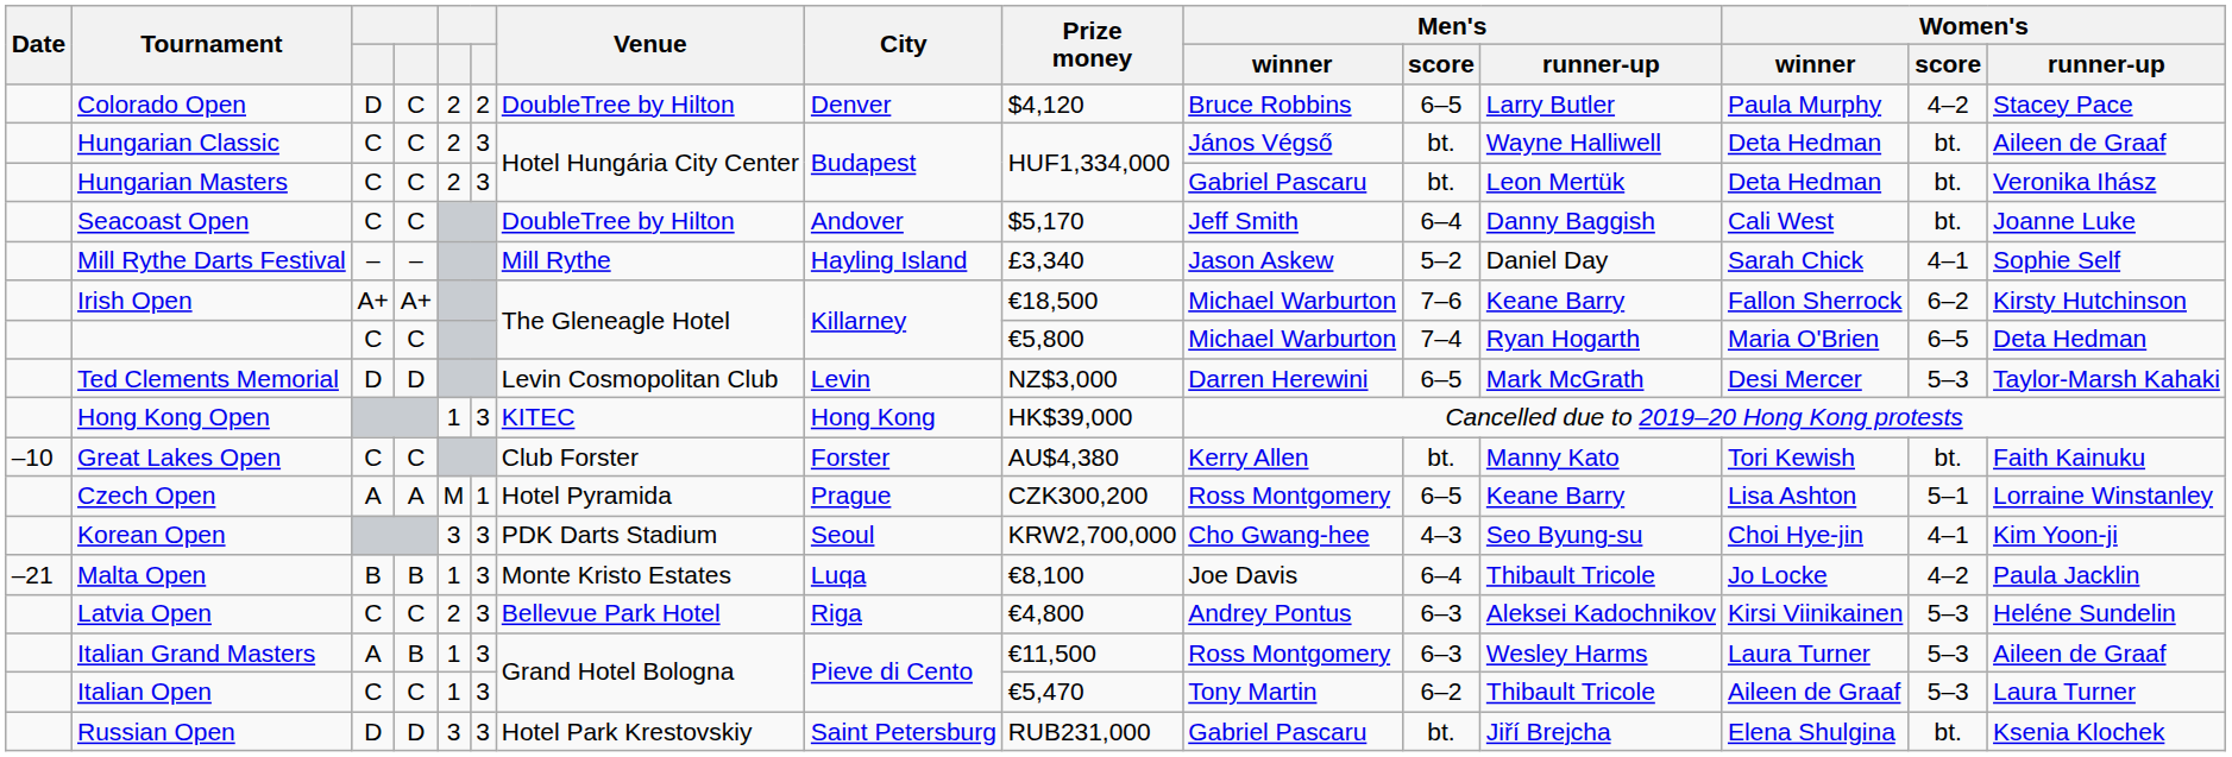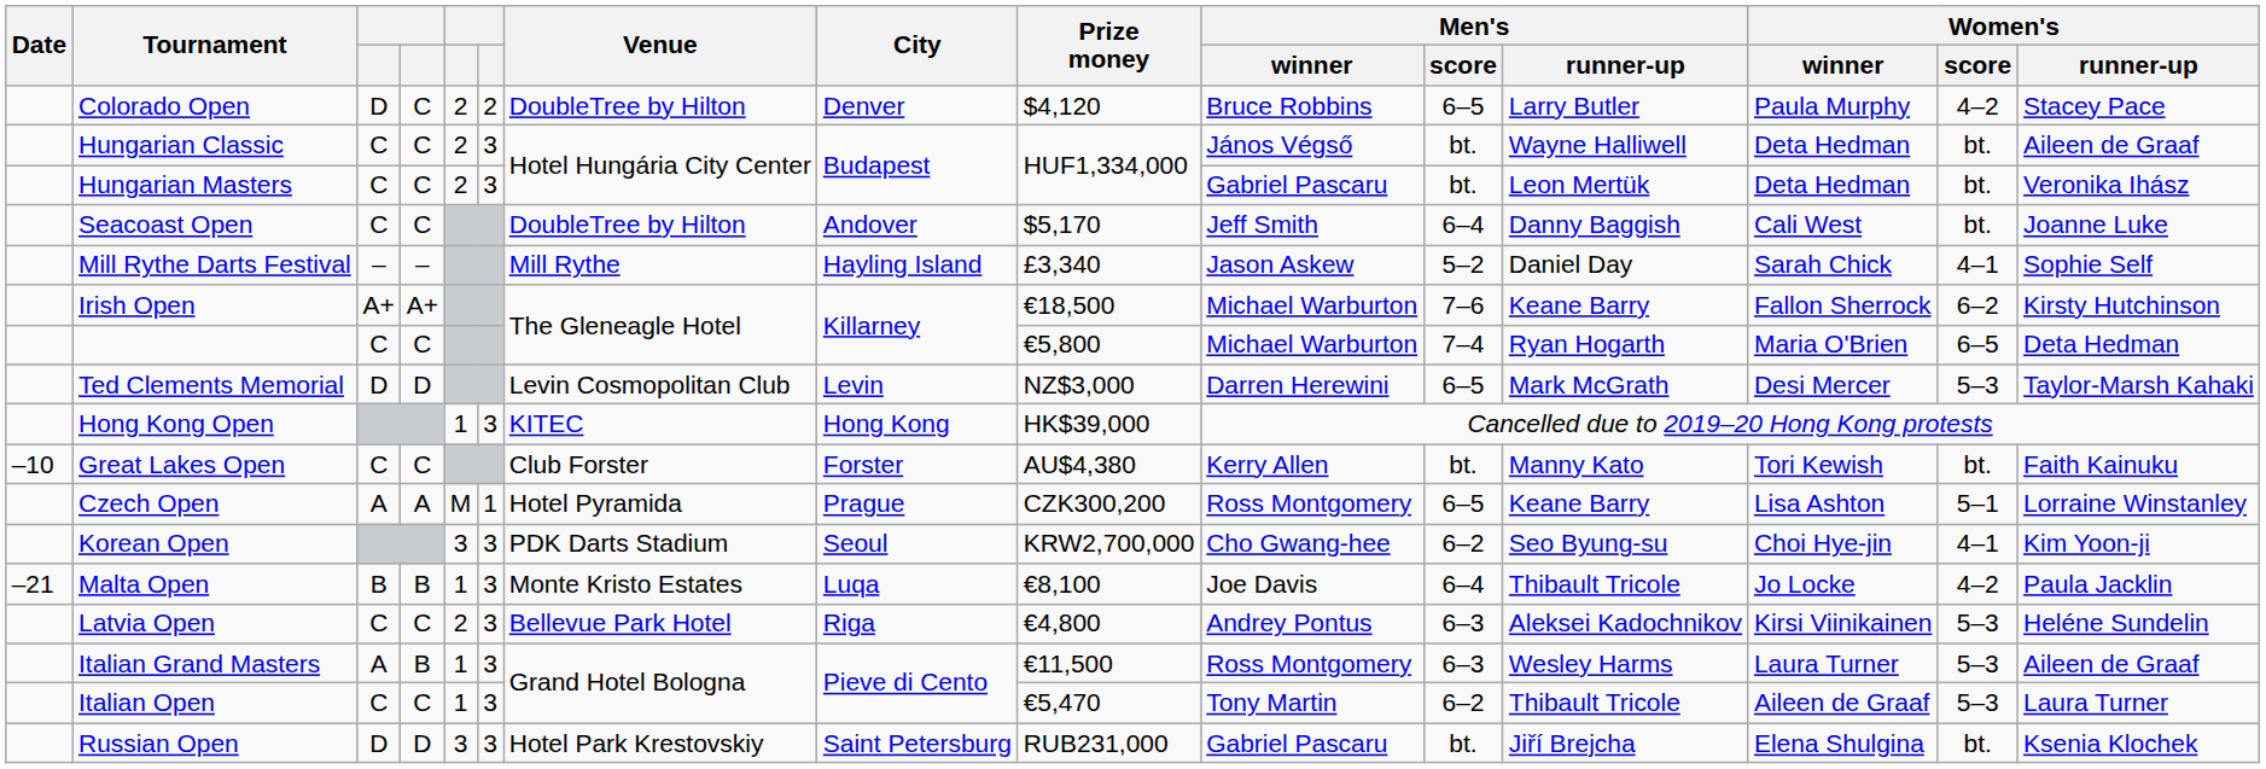Korean Open | Men's / score: 4–3 -> 6–2
